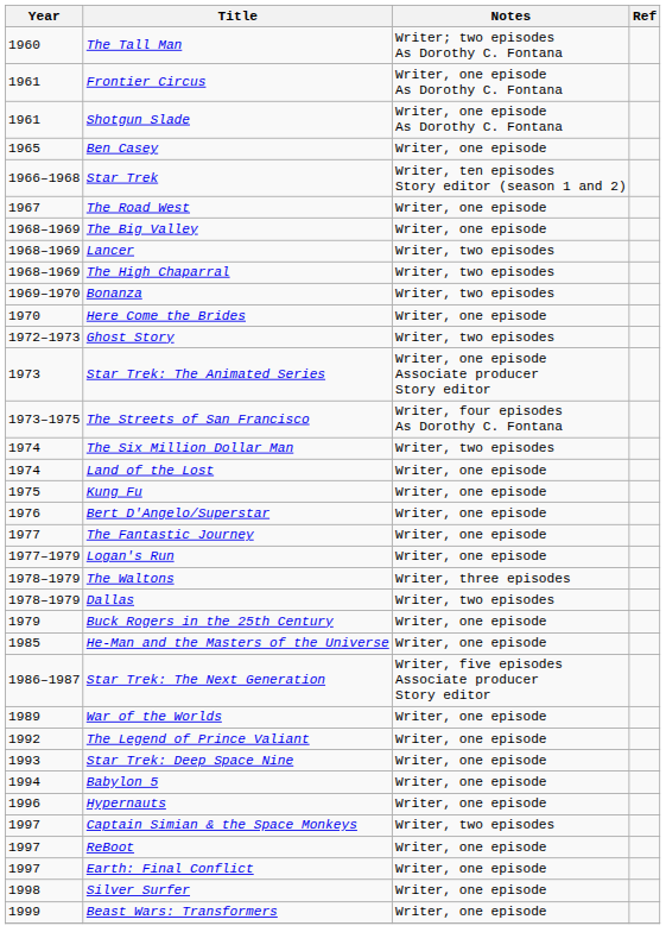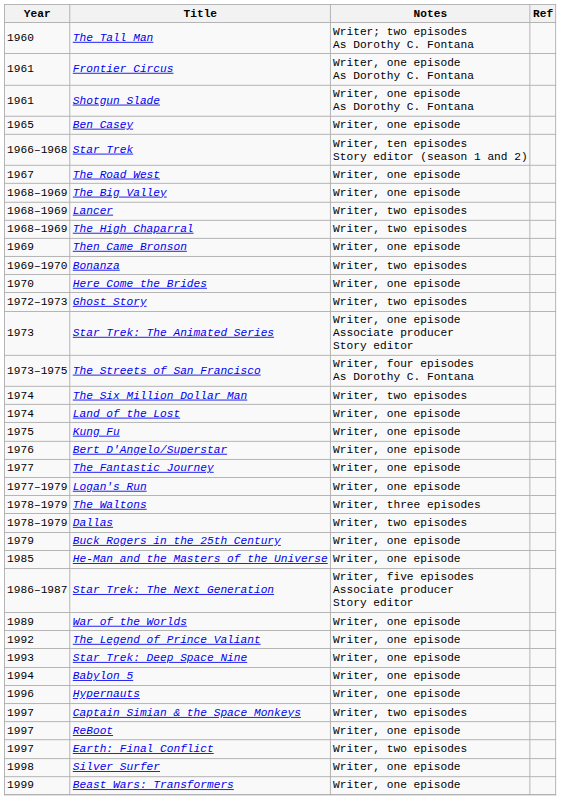+ row: 1969 | Then Came Bronson | Writer, one episode
Earth: Final Conflict | Notes: Writer, one episode -> Writer, two episodes
